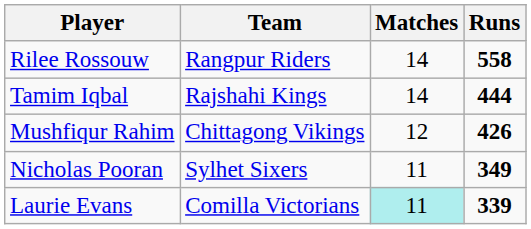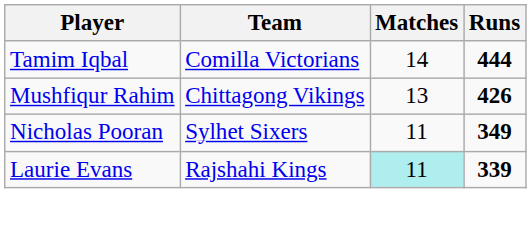- row: Rilee Rossouw | Rangpur Riders | 14 | 558
Tamim Iqbal | Team: Rajshahi Kings -> Comilla Victorians
Mushfiqur Rahim | Matches: 12 -> 13
Laurie Evans | Team: Comilla Victorians -> Rajshahi Kings
